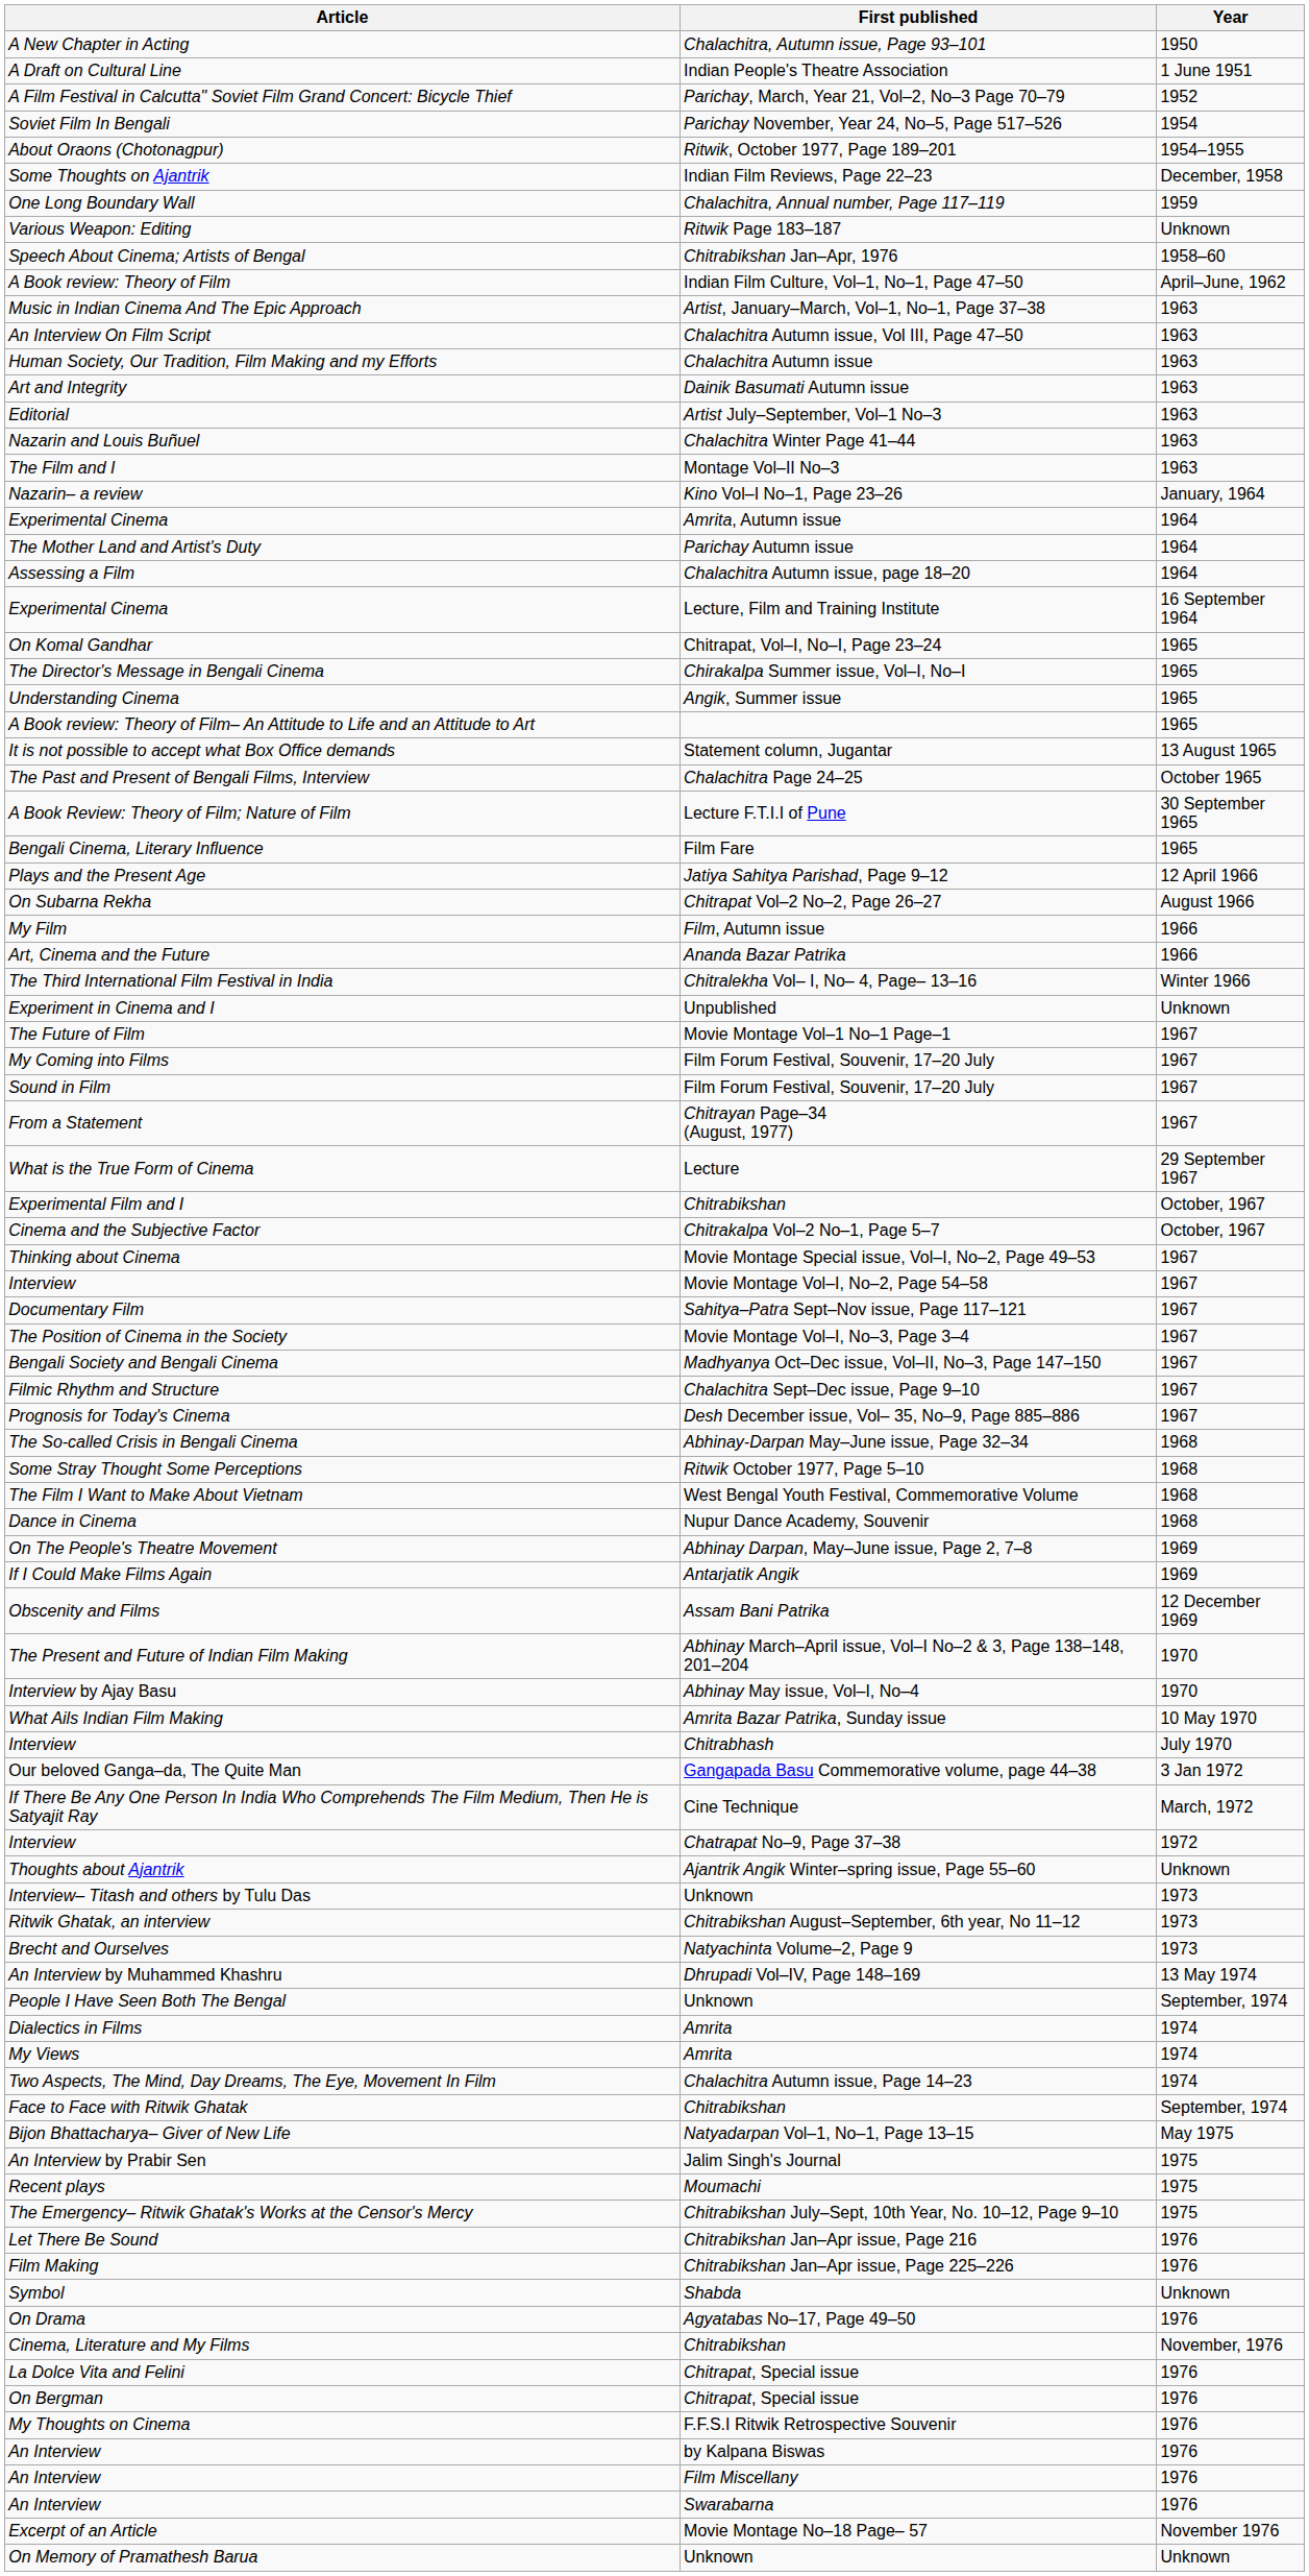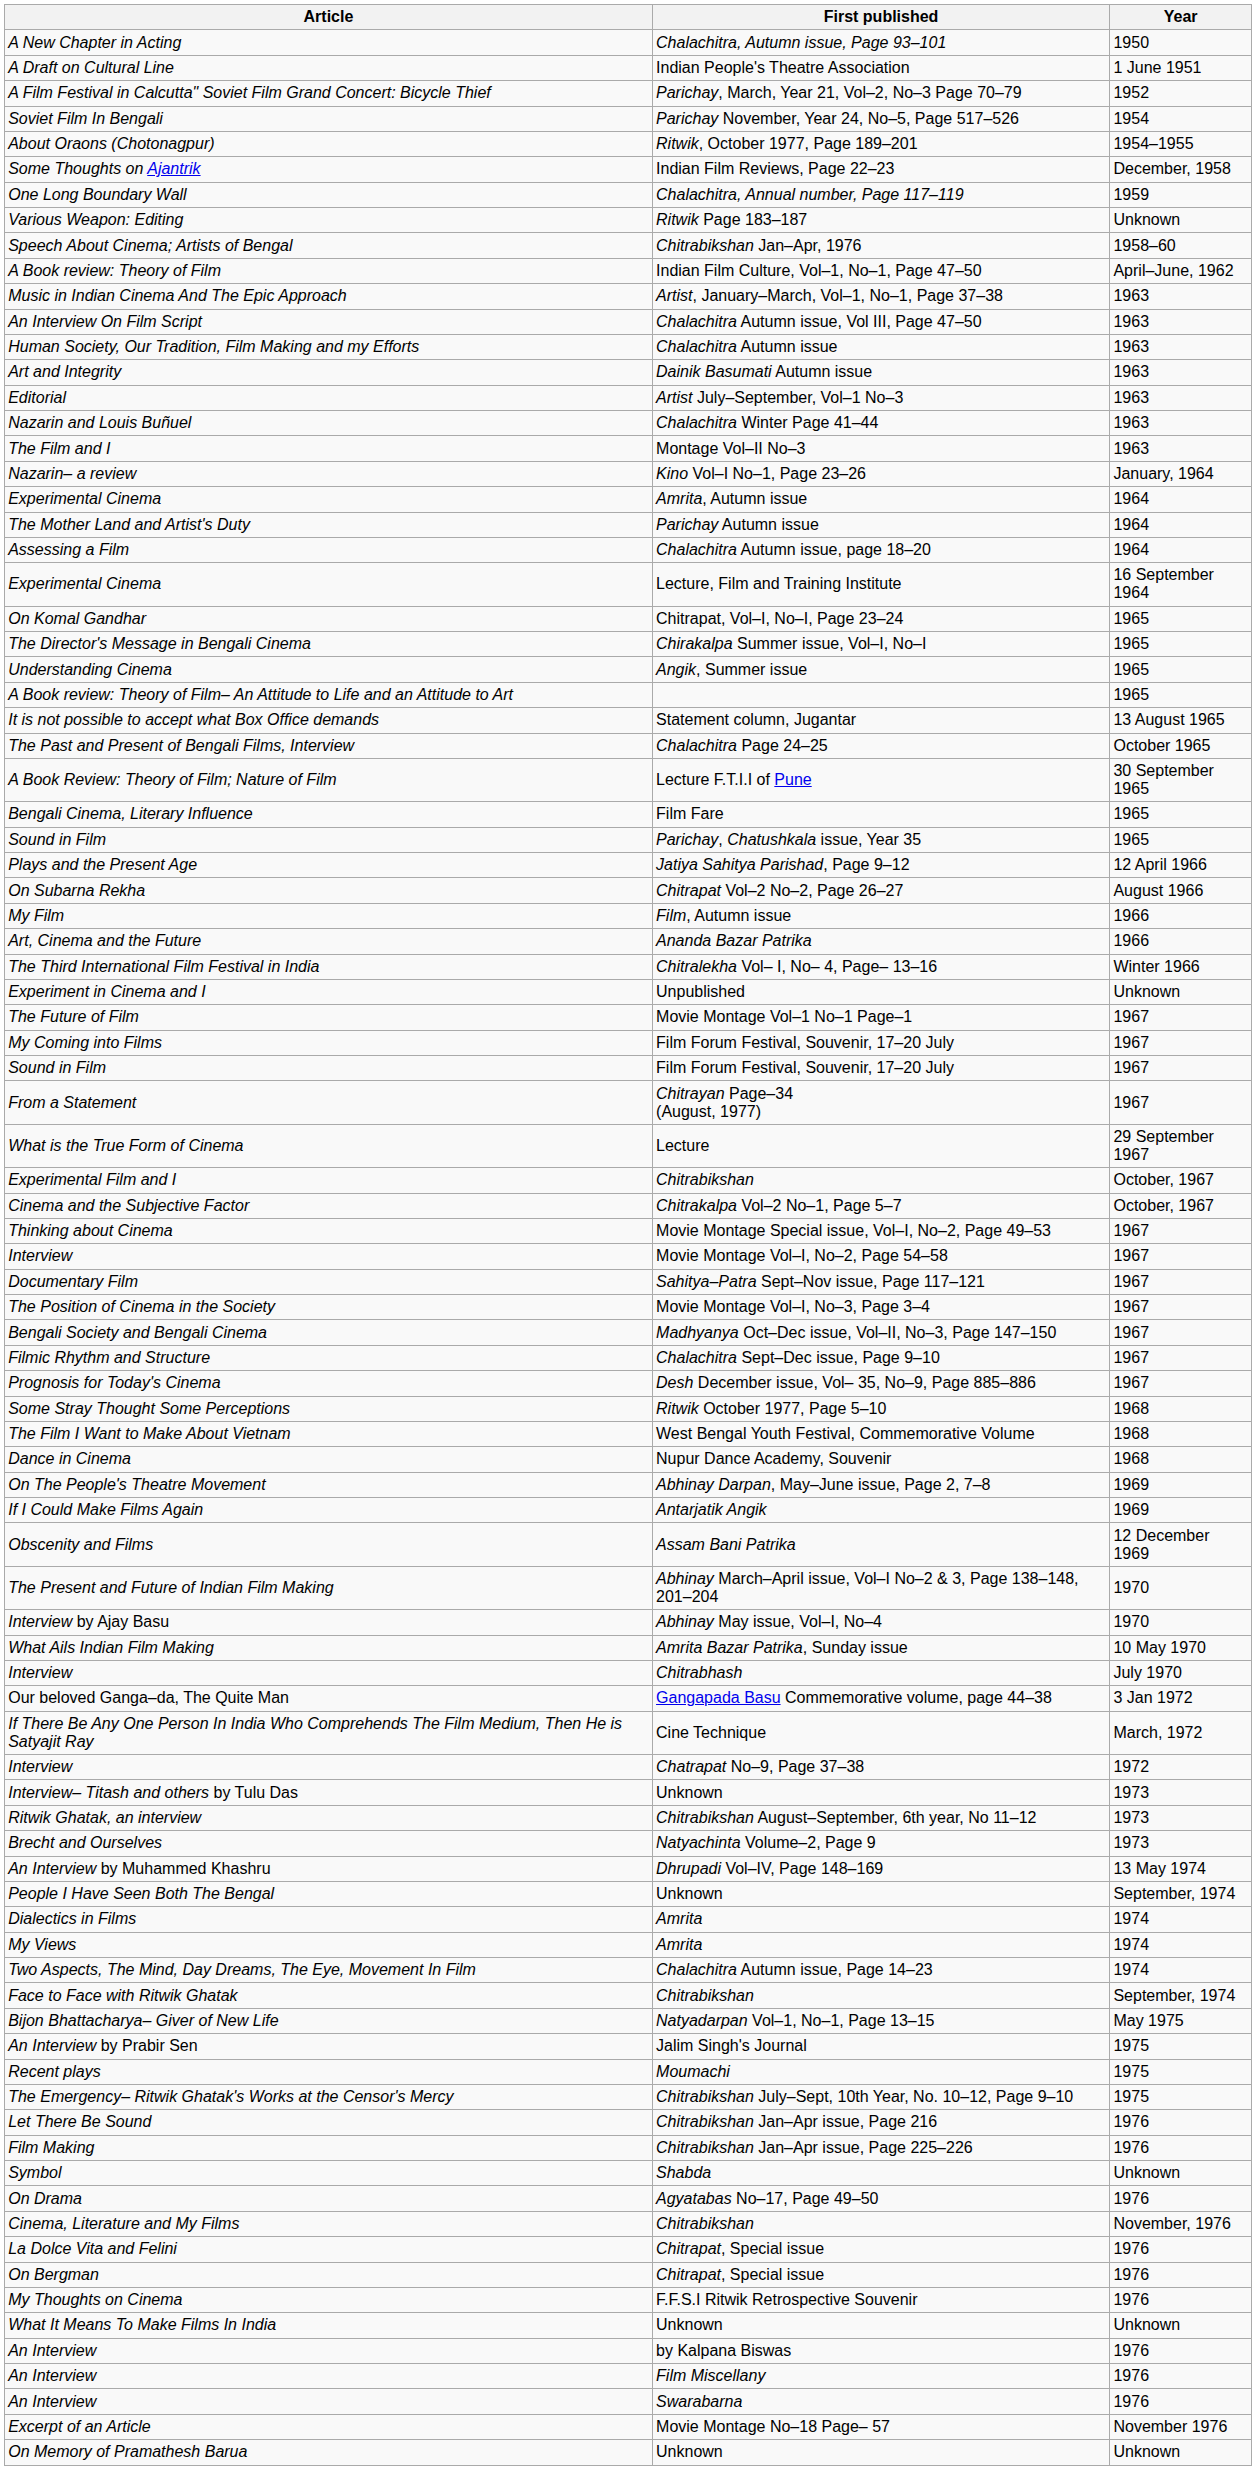+ row: Sound in Film | Parichay, Chatushkala issue, Year 35 | 1965
- row: The So-called Crisis in Bengali Cinema | Abhinay-Darpan May–June issue, Page 32–34 | 1968
- row: Thoughts about Ajantrik | Ajantrik Angik Winter–spring issue, Page 55–60 | Unknown
+ row: What It Means To Make Films In India | Unknown | Unknown
